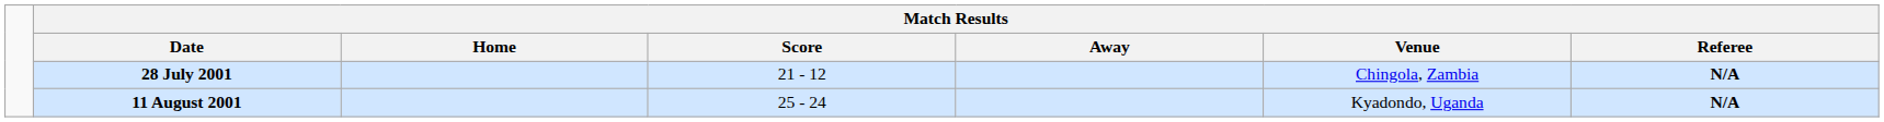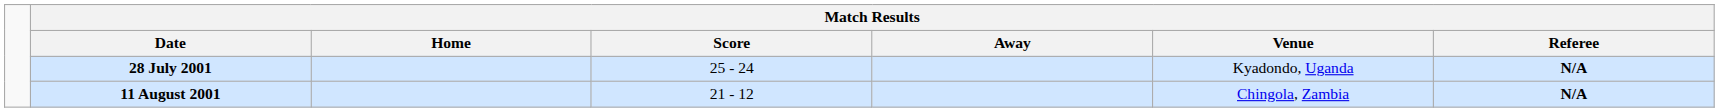28 July 2001 | Match Results / Score: 21 - 12 -> 25 - 24
28 July 2001 | Match Results / Venue: Chingola, Zambia -> Kyadondo, Uganda
11 August 2001 | Match Results / Score: 25 - 24 -> 21 - 12
11 August 2001 | Match Results / Venue: Kyadondo, Uganda -> Chingola, Zambia
